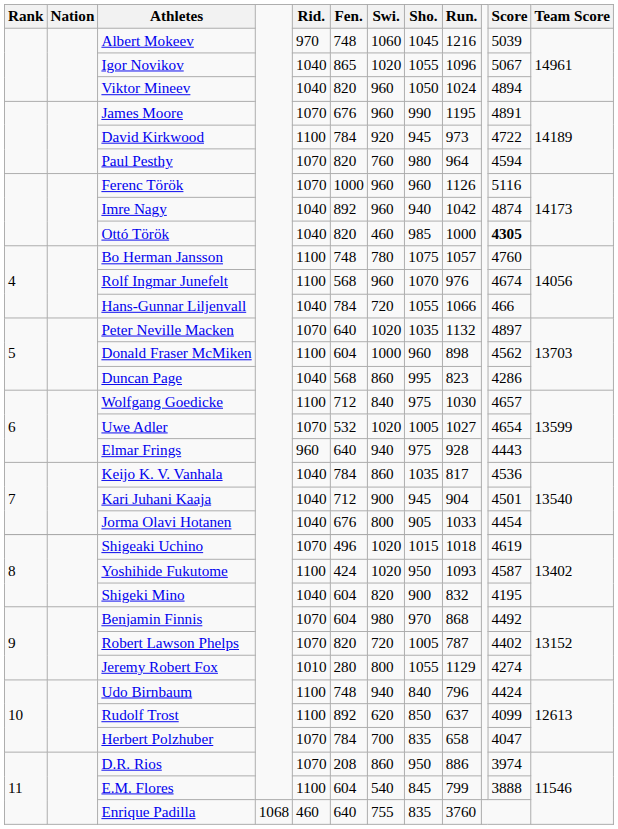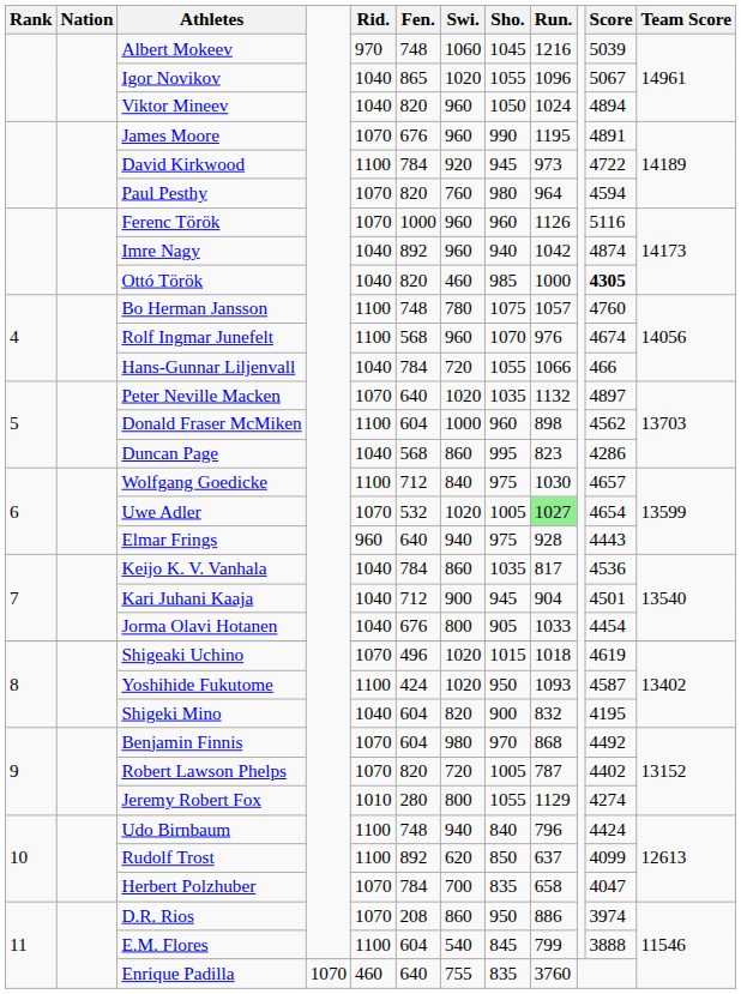Uwe Adler | Run.: no background -> lightgreen background
Enrique Padilla | column 4: 1068 -> 1070
